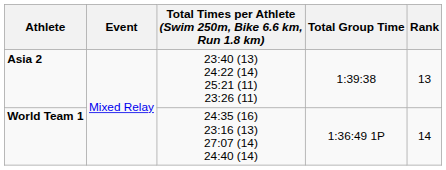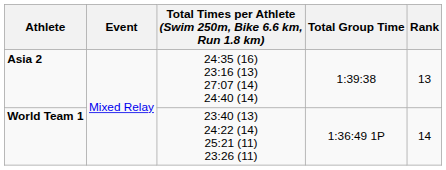Asia 2 | Total Times per Athlete (Swim 250m, Bike 6.6 km, Run 1.8 km): 23:40 (13) 24:22 (14) 25:21 (11) 23:26 (11) -> 24:35 (16) 23:16 (13) 27:07 (14) 24:40 (14)
World Team 1 | Total Times per Athlete (Swim 250m, Bike 6.6 km, Run 1.8 km): 24:35 (16) 23:16 (13) 27:07 (14) 24:40 (14) -> 23:40 (13) 24:22 (14) 25:21 (11) 23:26 (11)
